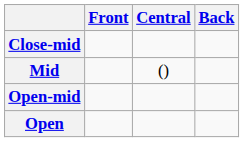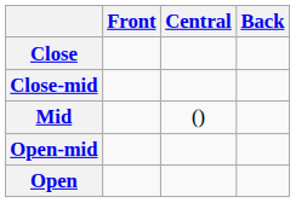+ row: Close
